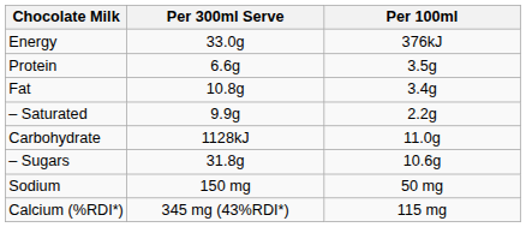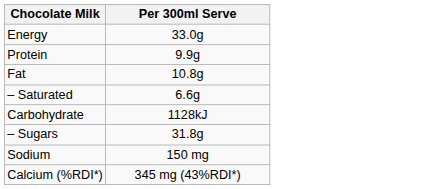- column: Per 100ml | 376kJ | 3.5g | 3.4g | 2.2g | 11.0g | 10.6g | 50 mg | 115 mg
Protein | Per 300ml Serve: 6.6g -> 9.9g
– Saturated | Per 300ml Serve: 9.9g -> 6.6g
